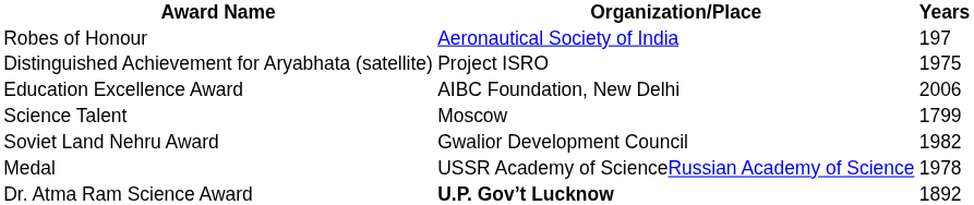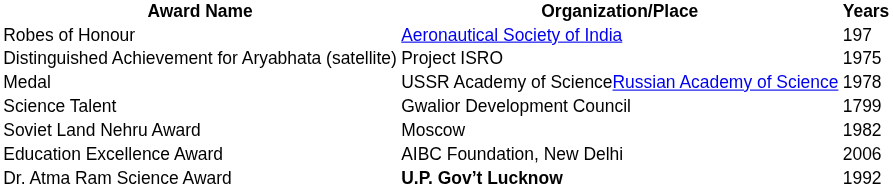rows swapped: Medal <-> Education Excellence Award
Science Talent | Organization/Place: Moscow -> Gwalior Development Council
Soviet Land Nehru Award | Organization/Place: Gwalior Development Council -> Moscow
Dr. Atma Ram Science Award | Years: 1892 -> 1992
